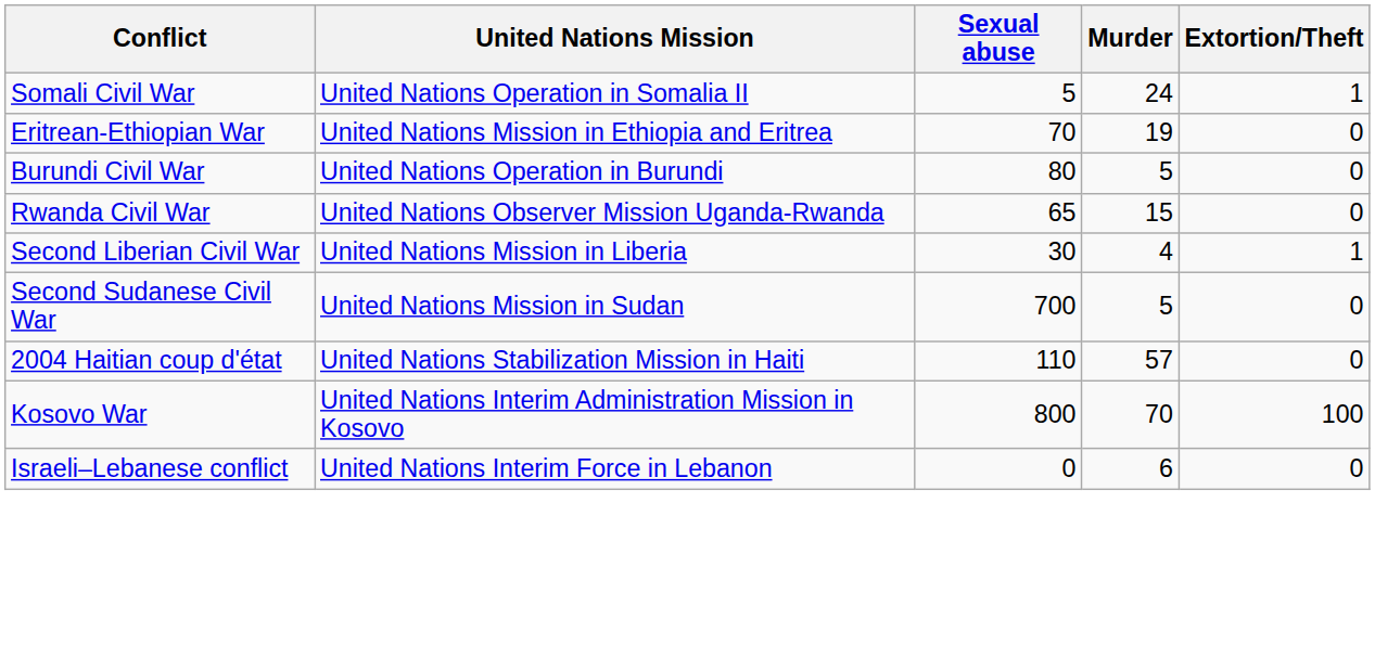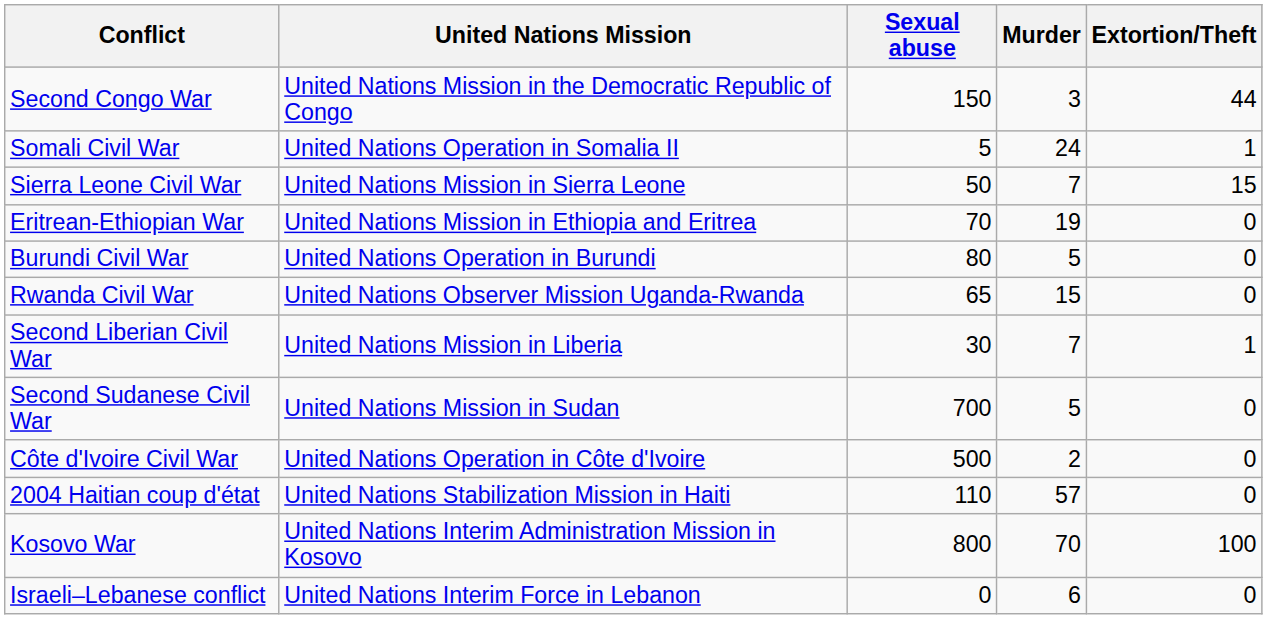+ row: Second Congo War | United Nations Mission in the Democratic Republic of Congo | 150 | 3 | 44
+ row: Sierra Leone Civil War | United Nations Mission in Sierra Leone | 50 | 7 | 15
Second Liberian Civil War | Murder: 4 -> 7
+ row: Côte d'Ivoire Civil War | United Nations Operation in Côte d'Ivoire | 500 | 2 | 0
